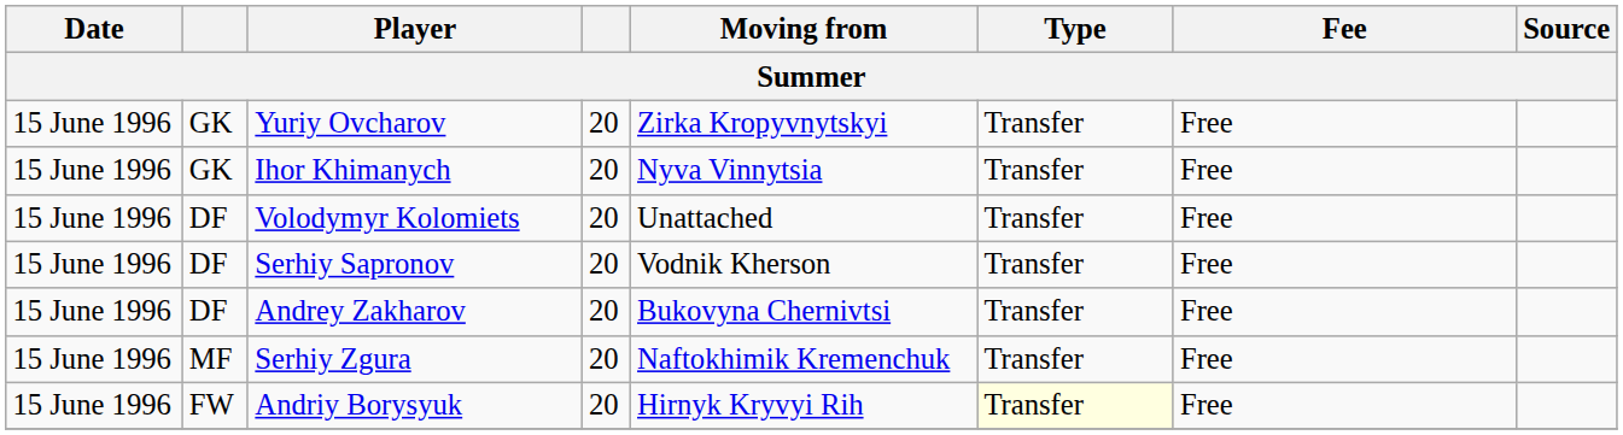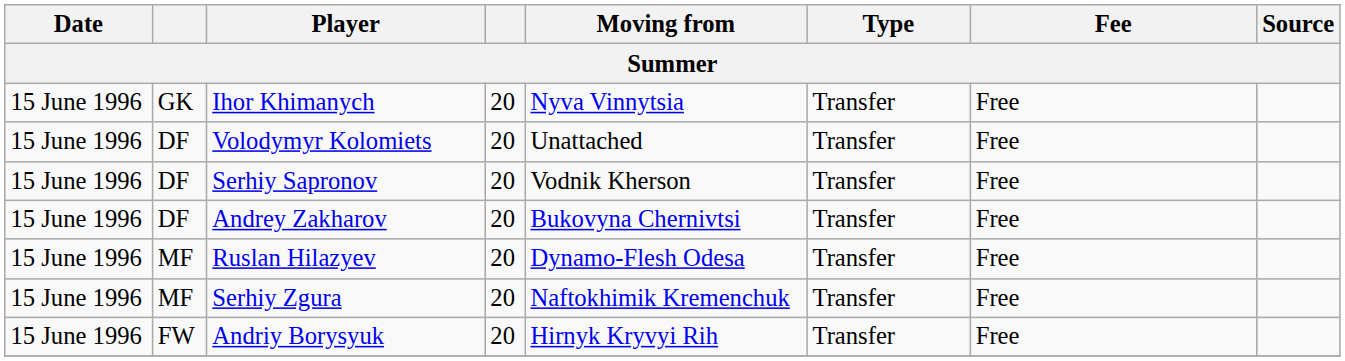- row: 15 June 1996 | GK | Yuriy Ovcharov | 20 | Zirka Kropyvnytskyi | Transfer | Free
+ row: 15 June 1996 | MF | Ruslan Hilazyev | 20 | Dynamo-Flesh Odesa | Transfer | Free
Andriy Borysyuk | Type: lightyellow background -> no background
